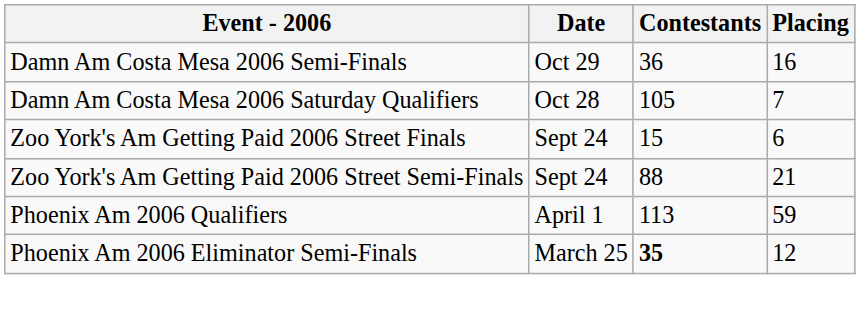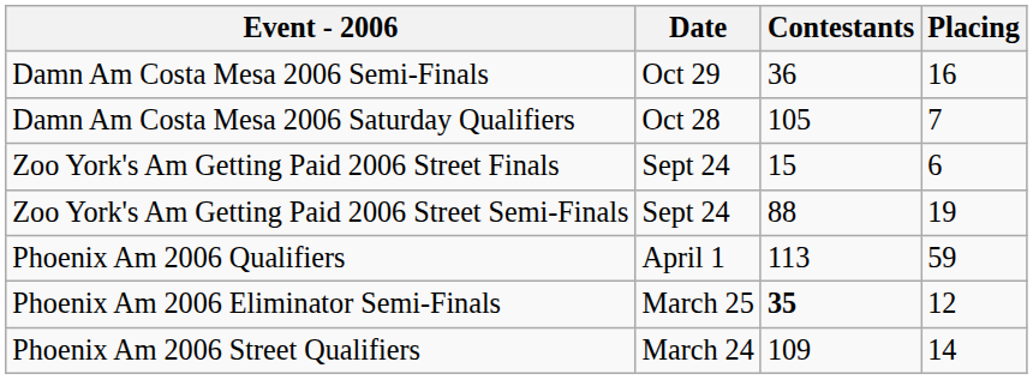Zoo York's Am Getting Paid 2006 Street Semi-Finals | Placing: 21 -> 19
+ row: Phoenix Am 2006 Street Qualifiers | March 24 | 109 | 14
